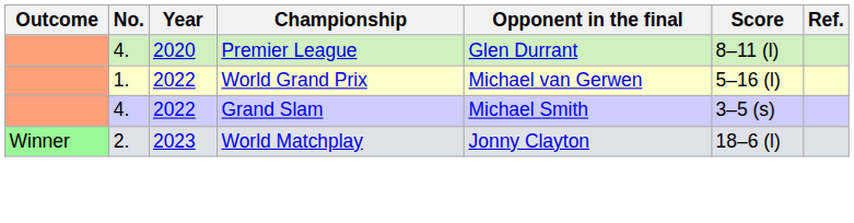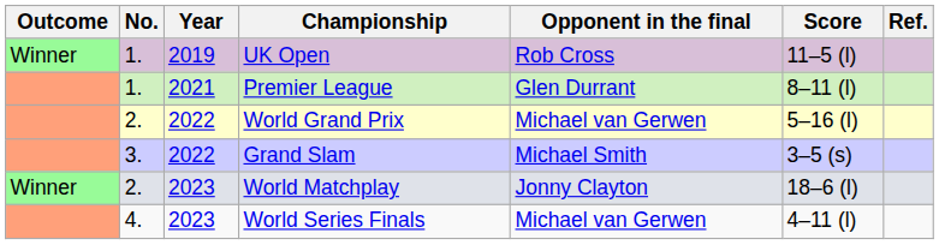+ row: Winner | 1. | 2019 | UK Open | Rob Cross | 11–5 (l)
Premier League | No.: 4. -> 1.
Premier League | Year: 2020 -> 2021
World Grand Prix | No.: 1. -> 2.
Grand Slam | No.: 4. -> 3.
+ row: 4. | 2023 | World Series Finals | Michael van Gerwen | 4–11 (l)
